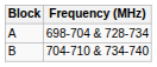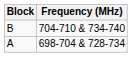rows swapped: A <-> B
